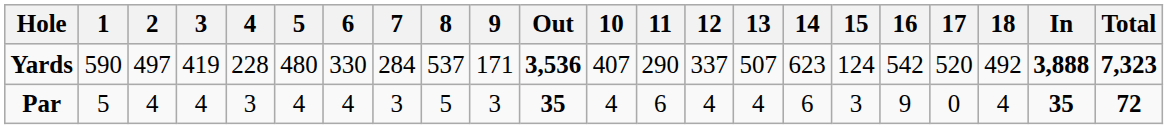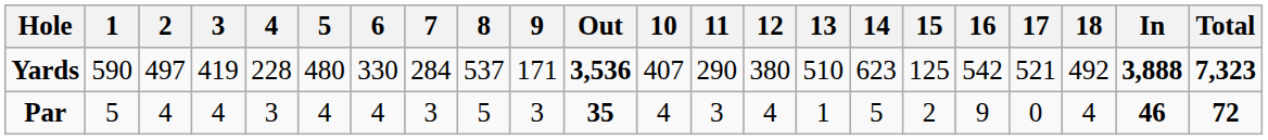Yards | 12: 337 -> 380
Yards | 13: 507 -> 510
Yards | 15: 124 -> 125
Yards | 17: 520 -> 521
Par | 11: 6 -> 3
Par | 13: 4 -> 1
Par | 14: 6 -> 5
Par | 15: 3 -> 2
Par | In: 35 -> 46
